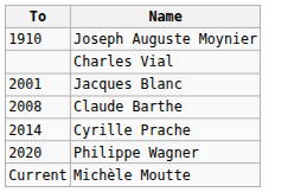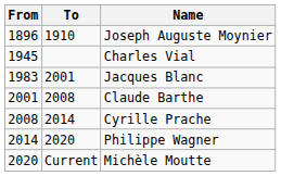+ column: From | 1896 | 1945 | 1983 | 2001 | 2008 | 2014 | 2020
